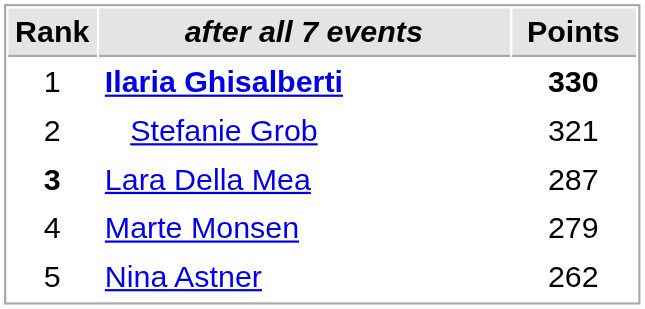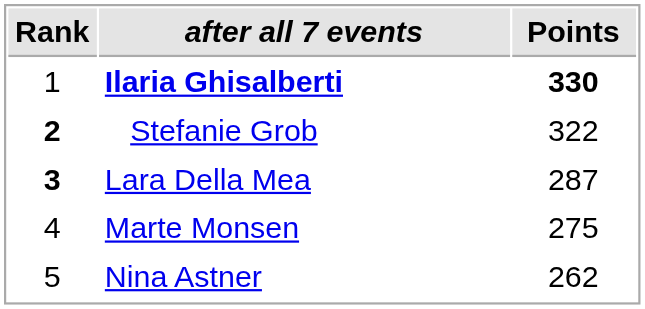Stefanie Grob | Rank: normal -> bold
Stefanie Grob | Points: 321 -> 322
Marte Monsen | Points: 279 -> 275
